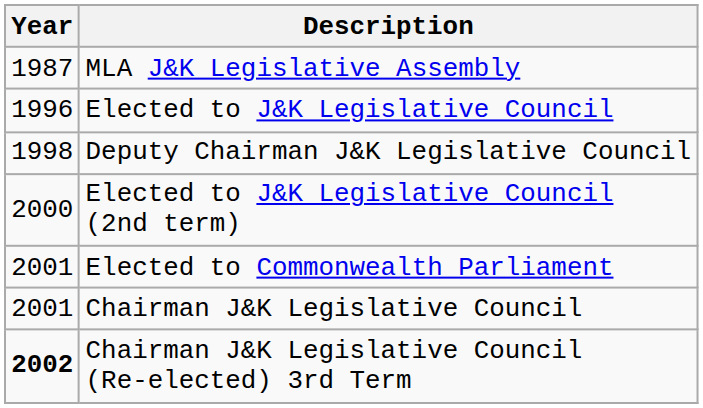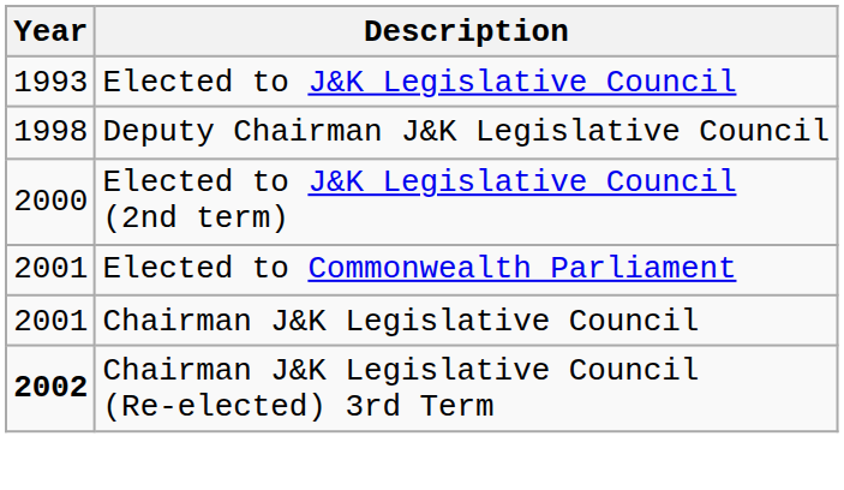- row: 1987 | MLA J&K Legislative Assembly
Elected to J&K Legislative Council | Year: 1996 -> 1993
